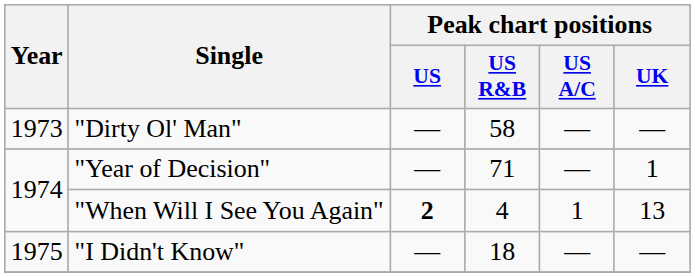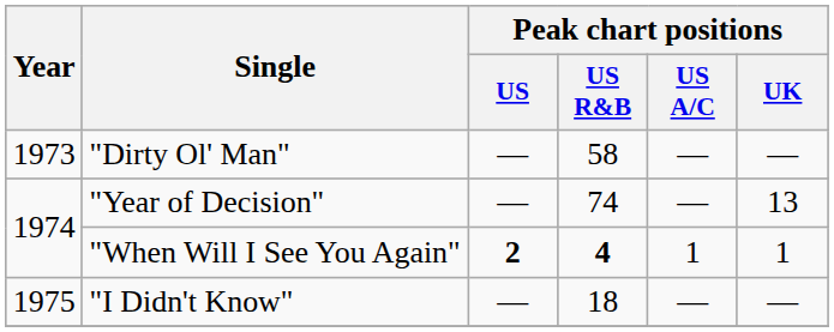"Year of Decision" | Peak chart positions / US R&B: 71 -> 74
"Year of Decision" | Peak chart positions / UK: 1 -> 13
"When Will I See You Again" | Peak chart positions / US R&B: normal -> bold
"When Will I See You Again" | Peak chart positions / UK: 13 -> 1
